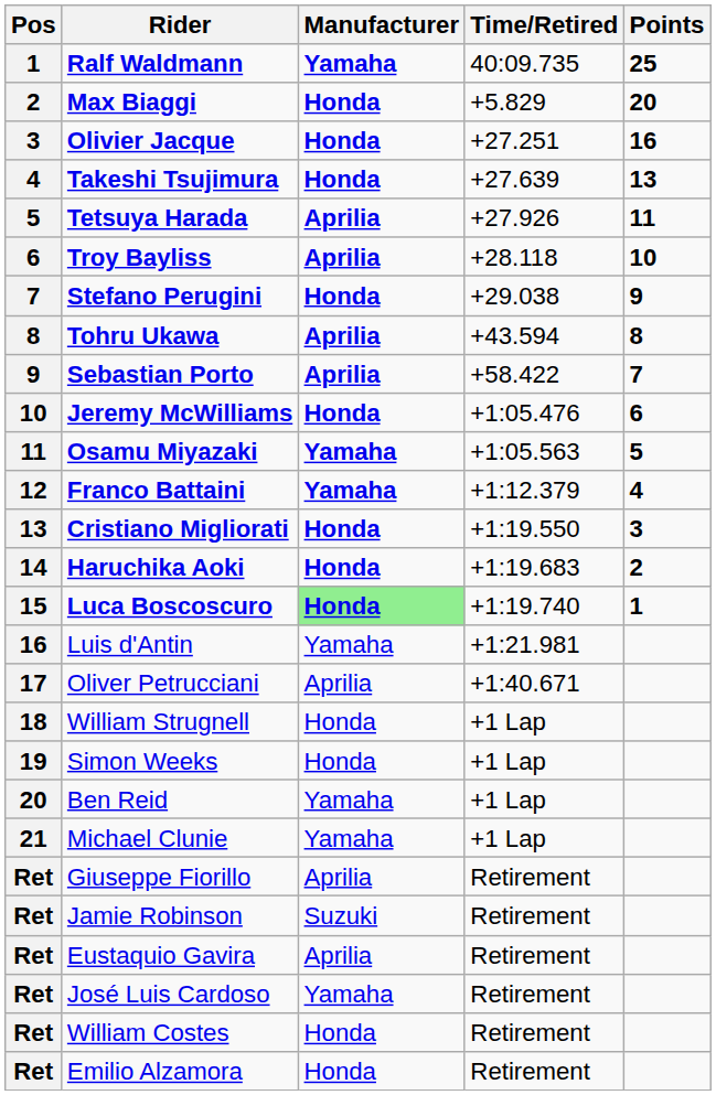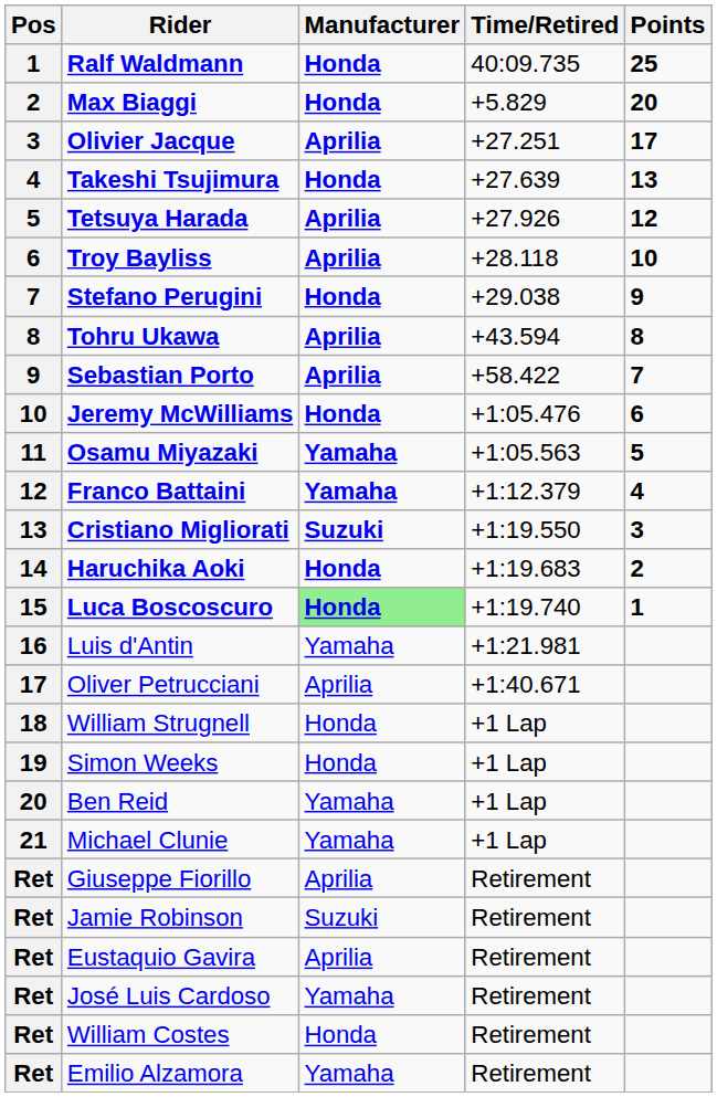Ralf Waldmann | Manufacturer: Yamaha -> Honda
Olivier Jacque | Manufacturer: Honda -> Aprilia
Olivier Jacque | Points: 16 -> 17
Tetsuya Harada | Points: 11 -> 12
Cristiano Migliorati | Manufacturer: Honda -> Suzuki
Emilio Alzamora | Manufacturer: Honda -> Yamaha
